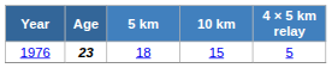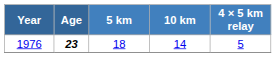1976 | 10 km: 15 -> 14
